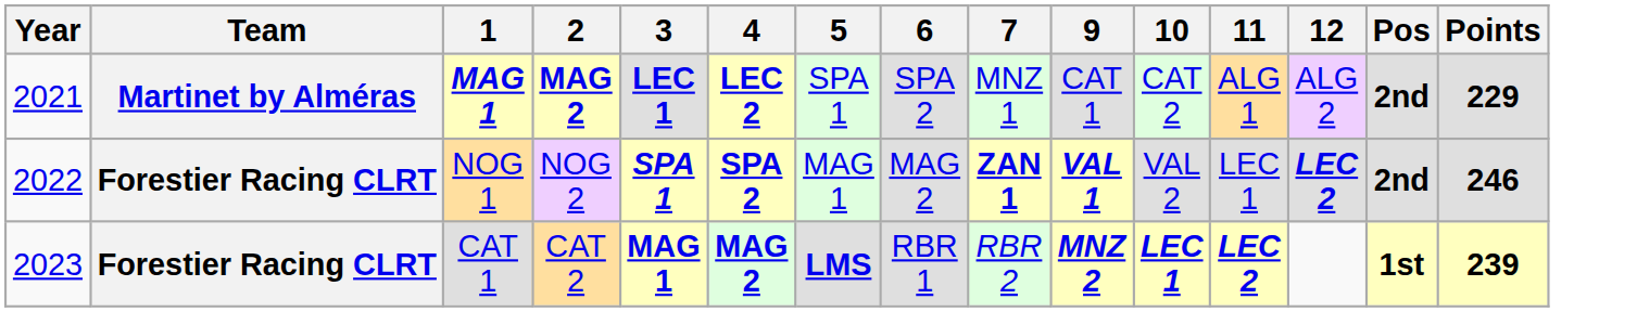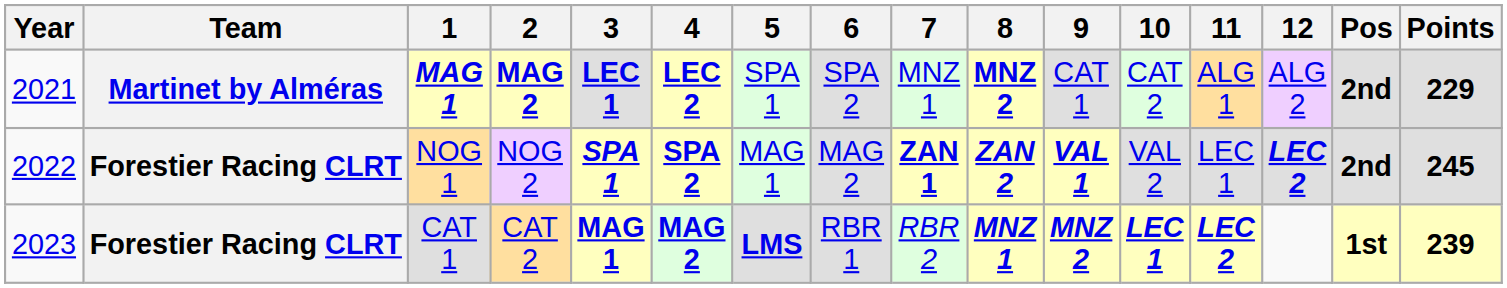+ column: 8 | MNZ 2 | ZAN 2 | MNZ 1
NOG 1 | Points: 246 -> 245
